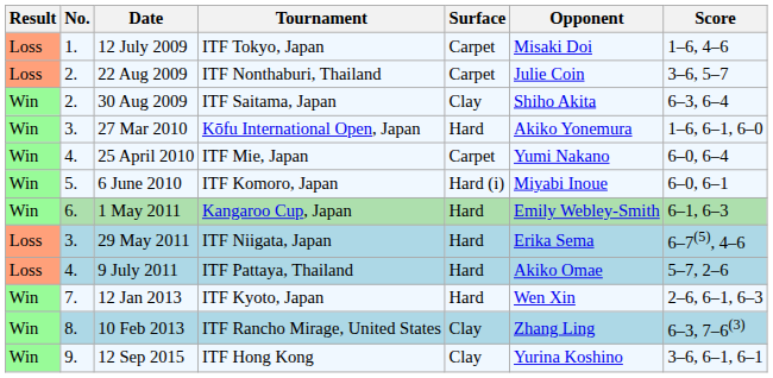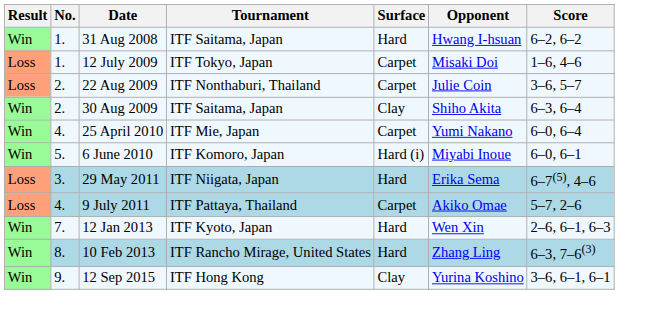+ row: Win | 1. | 31 Aug 2008 | ITF Saitama, Japan | Hard | Hwang I-hsuan | 6–2, 6–2
- row: Win | 3. | 27 Mar 2010 | Kōfu International Open, Japan | Hard | Akiko Yonemura | 1–6, 6–1, 6–0
- row: Win | 6. | 1 May 2011 | Kangaroo Cup, Japan | Hard | Emily Webley-Smith | 6–1, 6–3
9 July 2011 | Surface: Hard -> Carpet
10 Feb 2013 | Surface: Clay -> Hard
